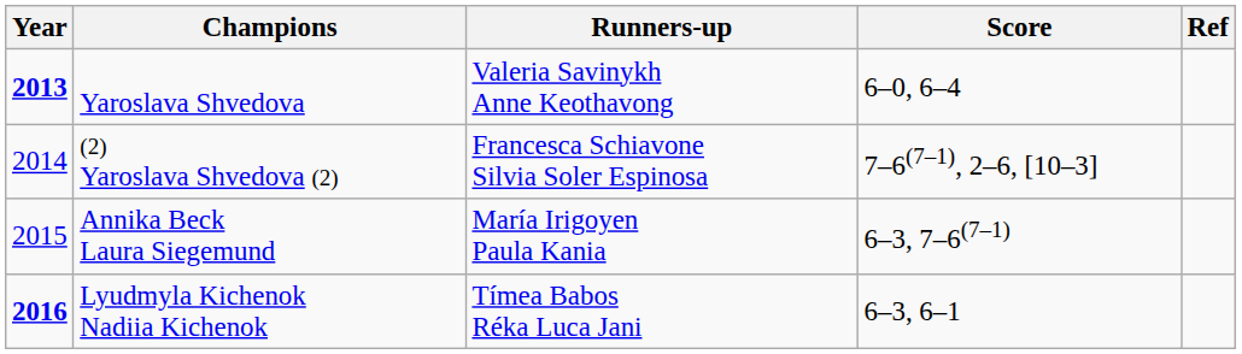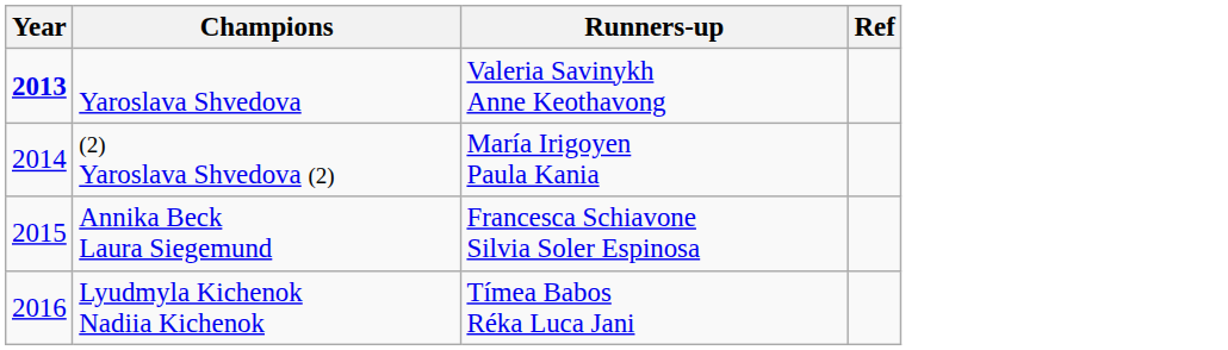- column: Score | 6–0, 6–4 | 7–6(7–1), 2–6, [10–3] | 6–3, 7–6(7–1) | 6–3, 6–1
(2) Yaroslava Shvedova (2) | Runners-up: Francesca Schiavone Silvia Soler Espinosa -> María Irigoyen Paula Kania
Annika Beck Laura Siegemund | Runners-up: María Irigoyen Paula Kania -> Francesca Schiavone Silvia Soler Espinosa
Lyudmyla Kichenok Nadiia Kichenok | Year: bold -> normal
